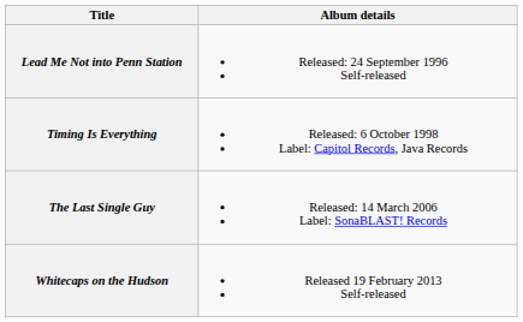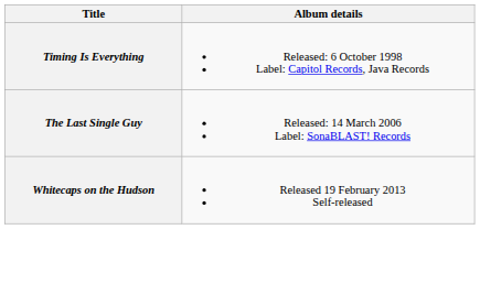- row: Lead Me Not into Penn Station | Released: 24 September 1996 Self-released
